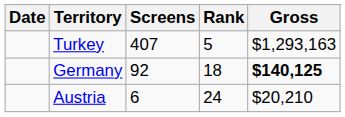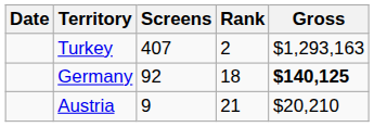Turkey | Rank: 5 -> 2
Austria | Screens: 6 -> 9
Austria | Rank: 24 -> 21
